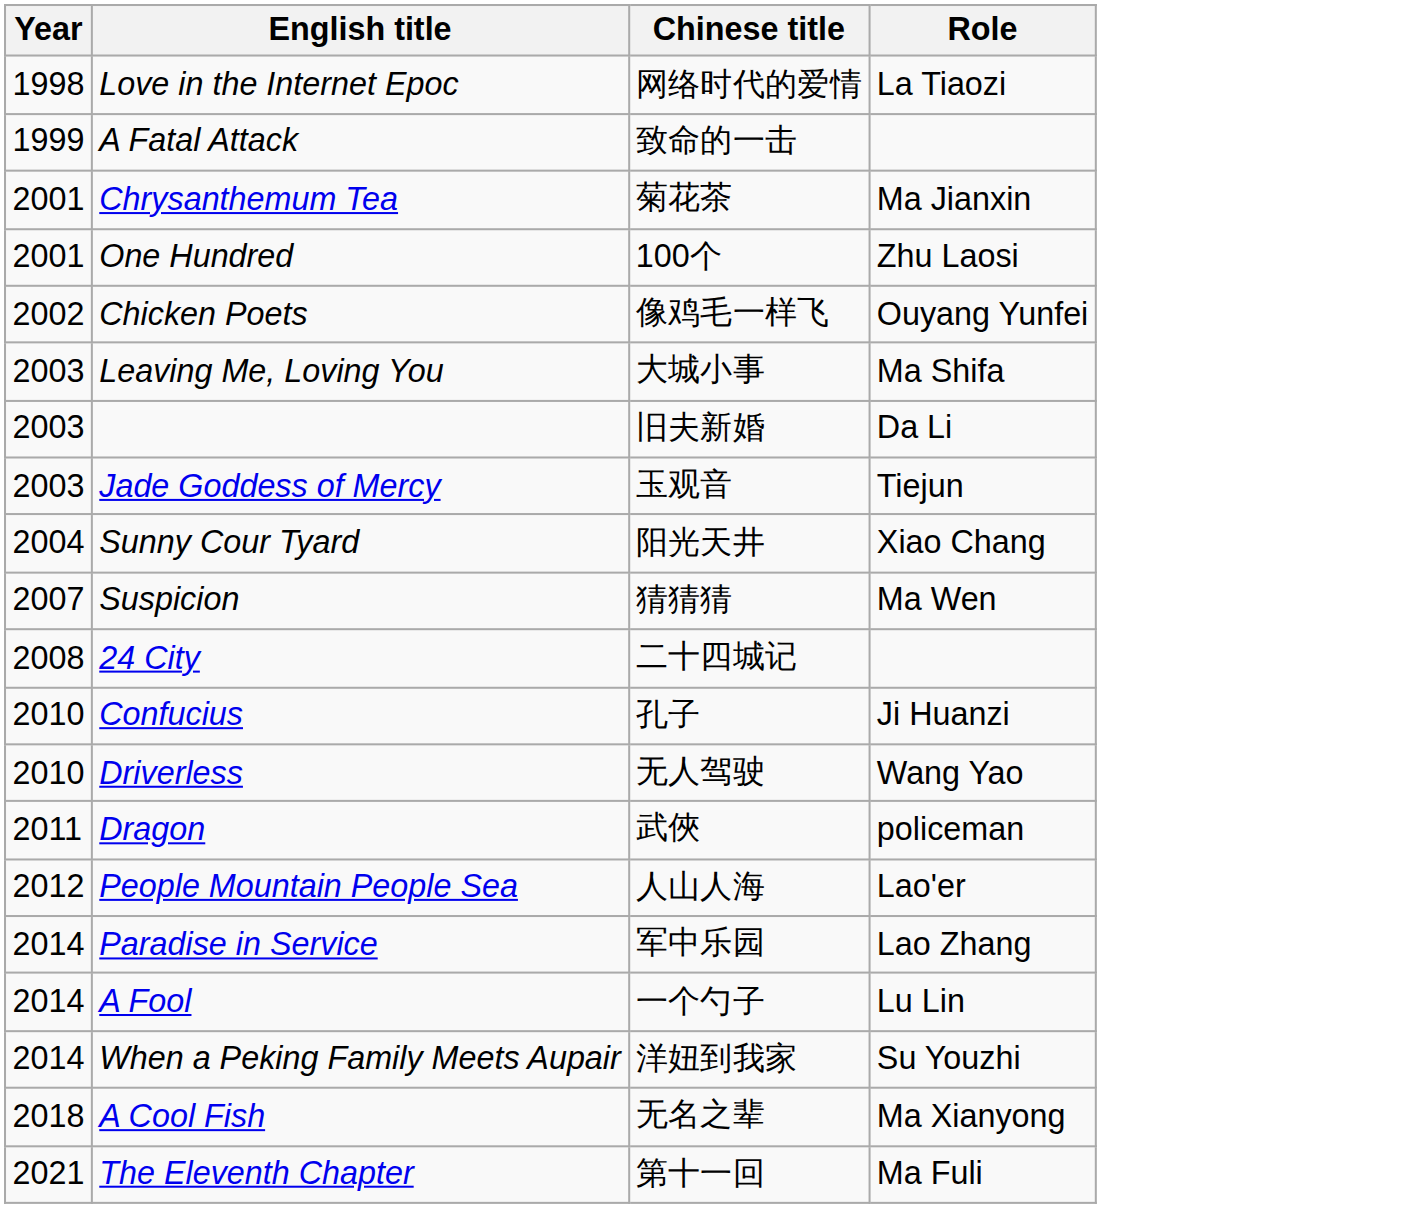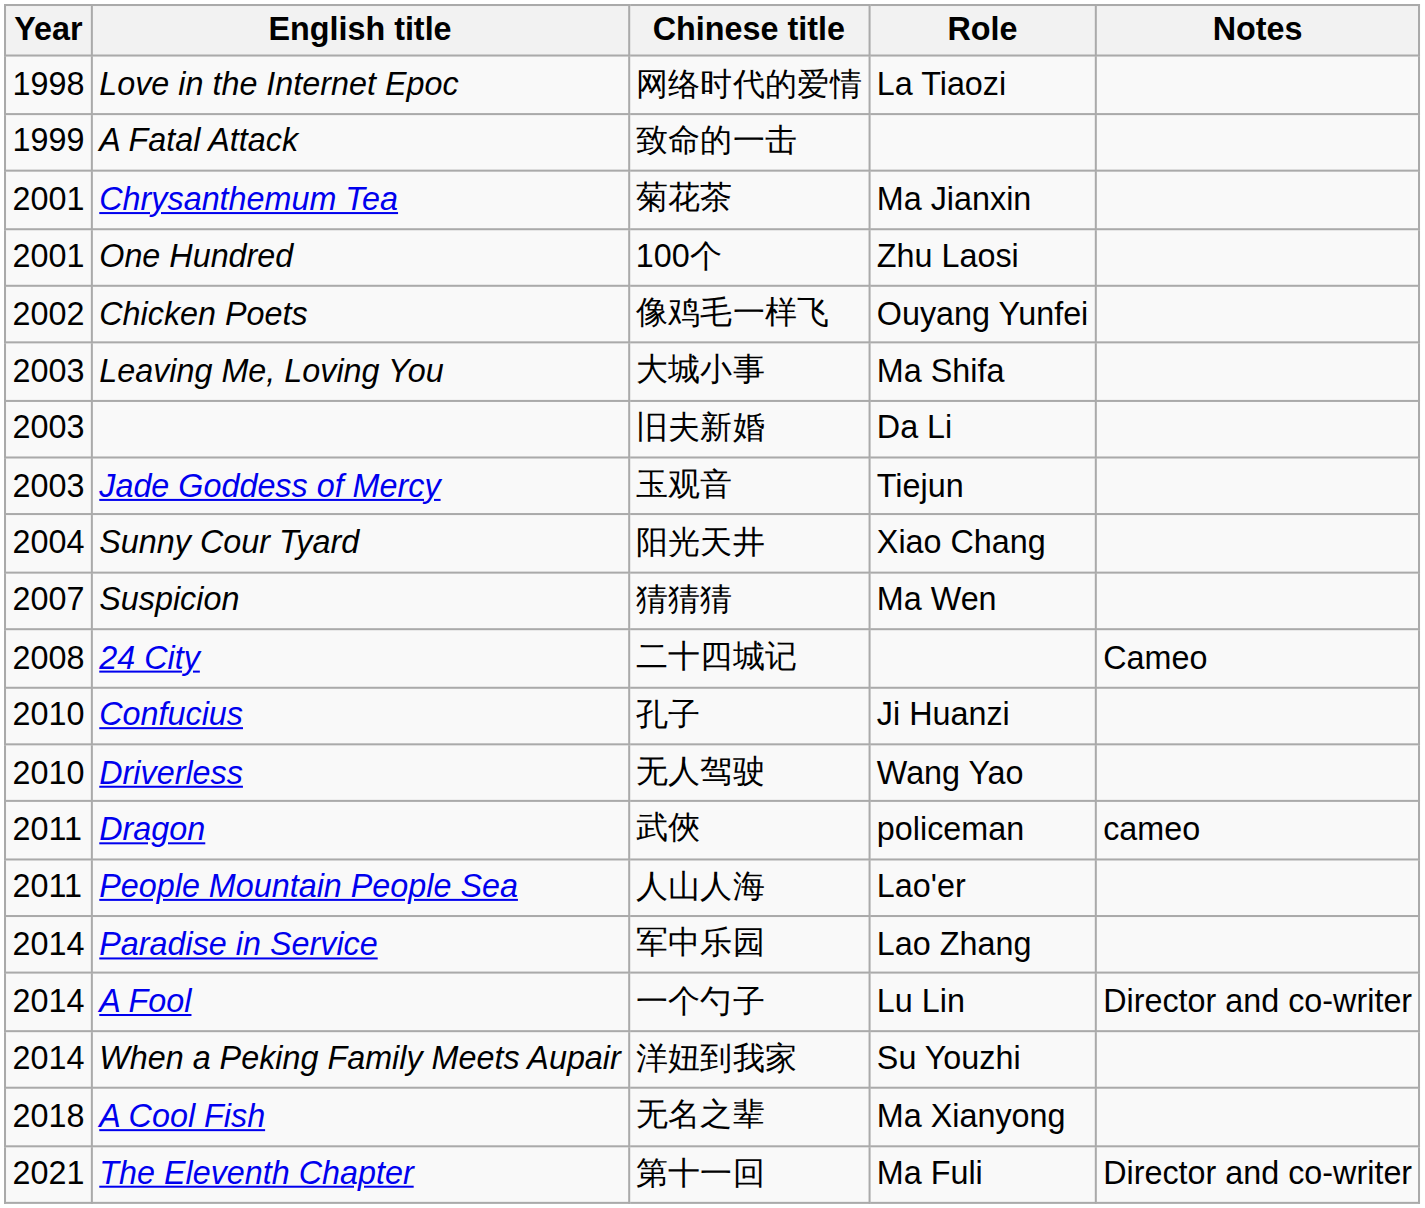+ column: Notes | Cameo | cameo | Director and co-writer | Director and co-writer
People Mountain People Sea | Year: 2012 -> 2011
